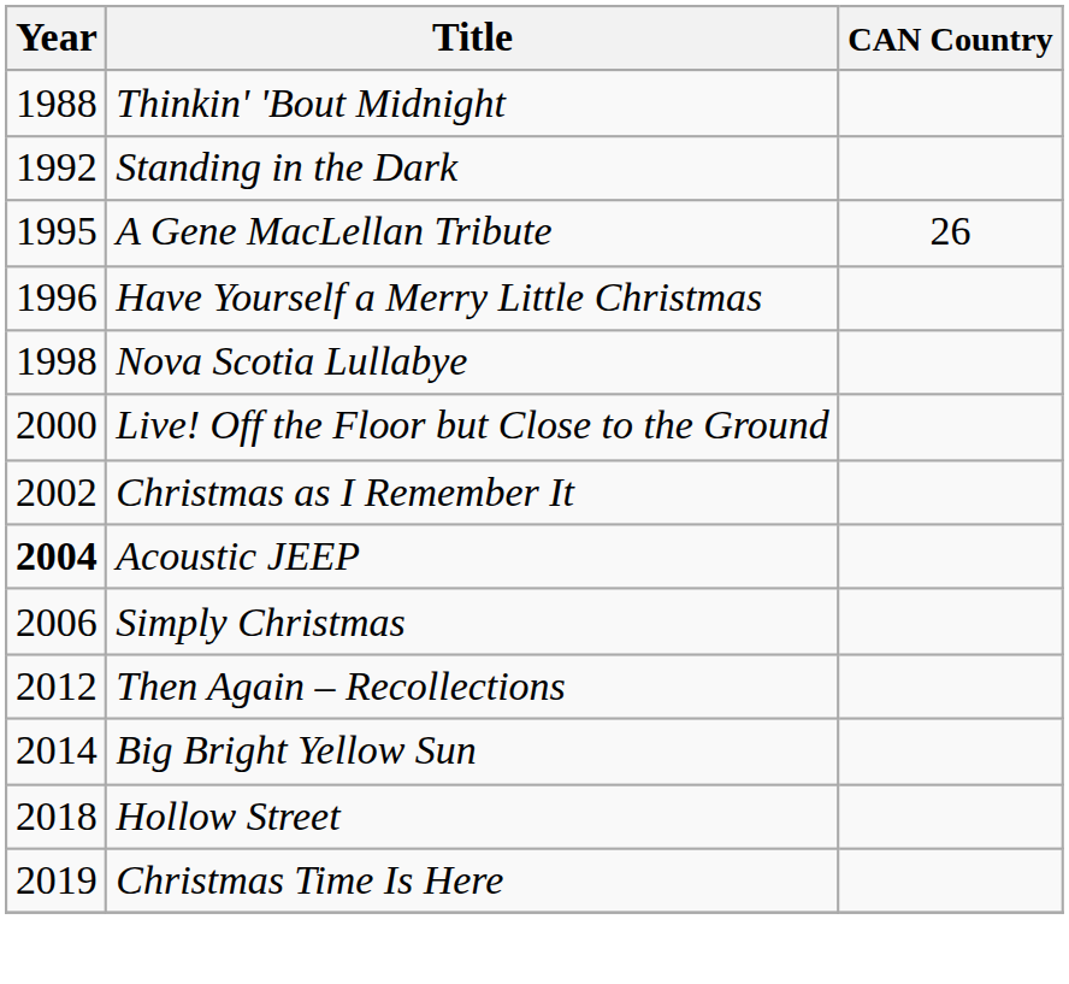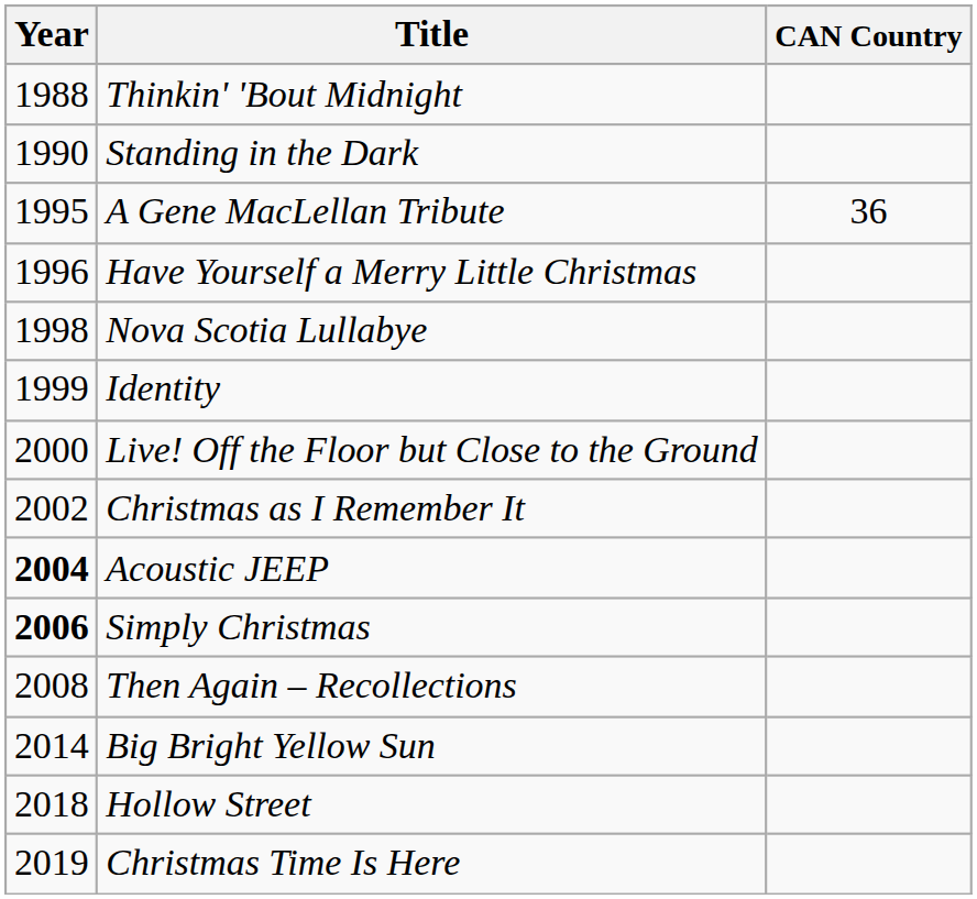Standing in the Dark | Year: 1992 -> 1990
A Gene MacLellan Tribute | CAN Country: 26 -> 36
+ row: 1999 | Identity
Simply Christmas | Year: normal -> bold
Then Again – Recollections | Year: 2012 -> 2008
